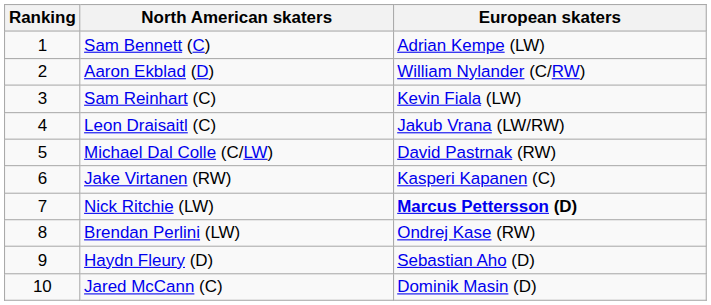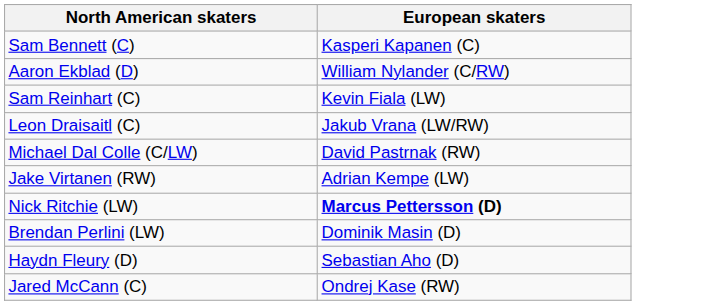- column: Ranking | 1 | 2 | 3 | 4 | 5 | 6 | 7 | 8 | 9 | 10
Sam Bennett (C) | European skaters: Adrian Kempe (LW) -> Kasperi Kapanen (C)
Jake Virtanen (RW) | European skaters: Kasperi Kapanen (C) -> Adrian Kempe (LW)
Brendan Perlini (LW) | European skaters: Ondrej Kase (RW) -> Dominik Masin (D)
Jared McCann (C) | European skaters: Dominik Masin (D) -> Ondrej Kase (RW)
